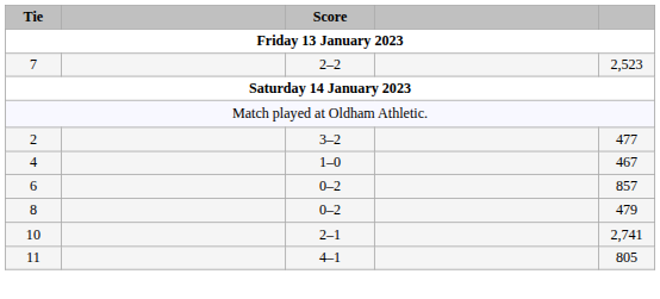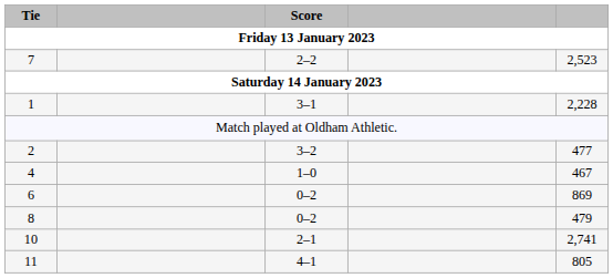+ row: 1 | 3–1 | 2,228
6 | column 5: 857 -> 869
